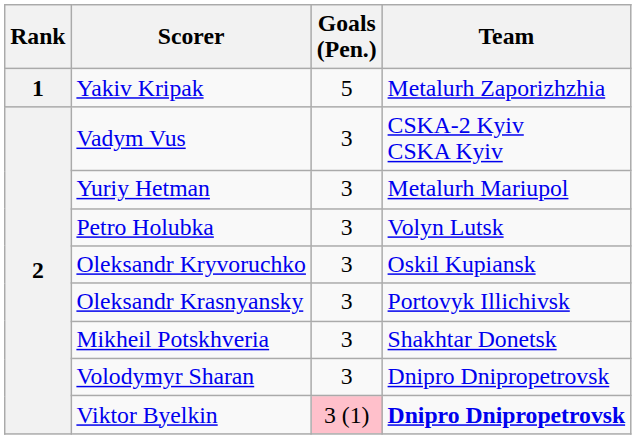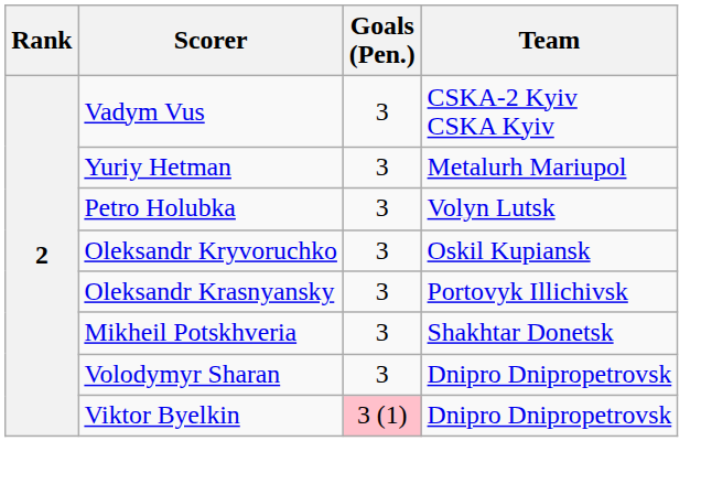- row: 1 | Yakiv Kripak | 5 | Metalurh Zaporizhzhia
Viktor Byelkin | Team: bold -> normal
